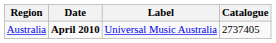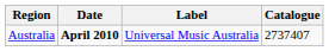Australia | Catalogue: 2737405 -> 2737407
